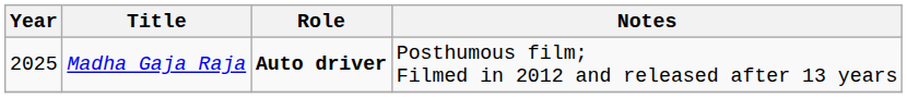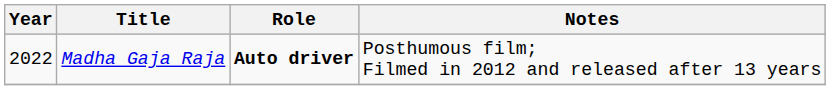Madha Gaja Raja | Year: 2025 -> 2022
